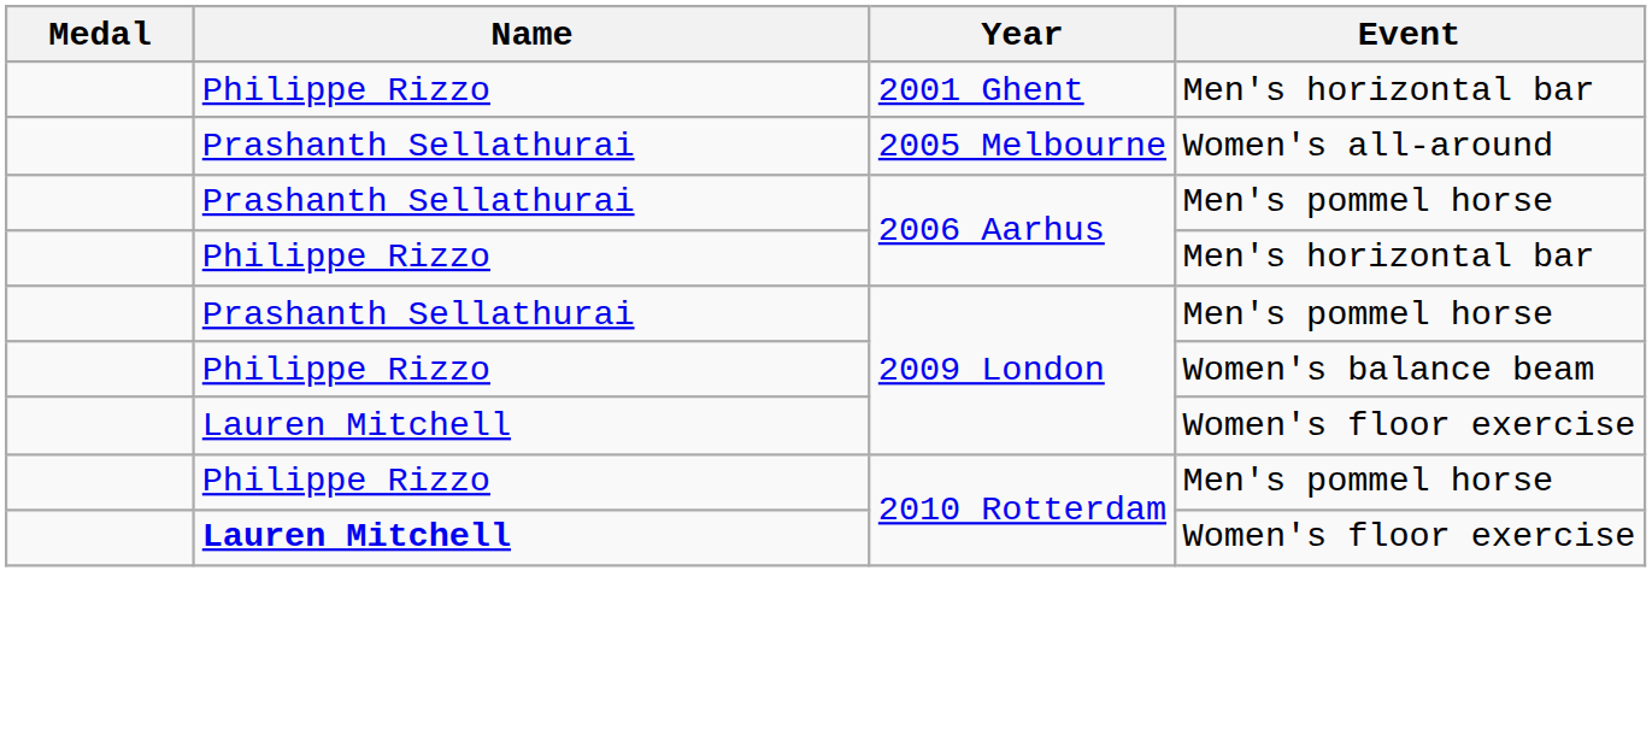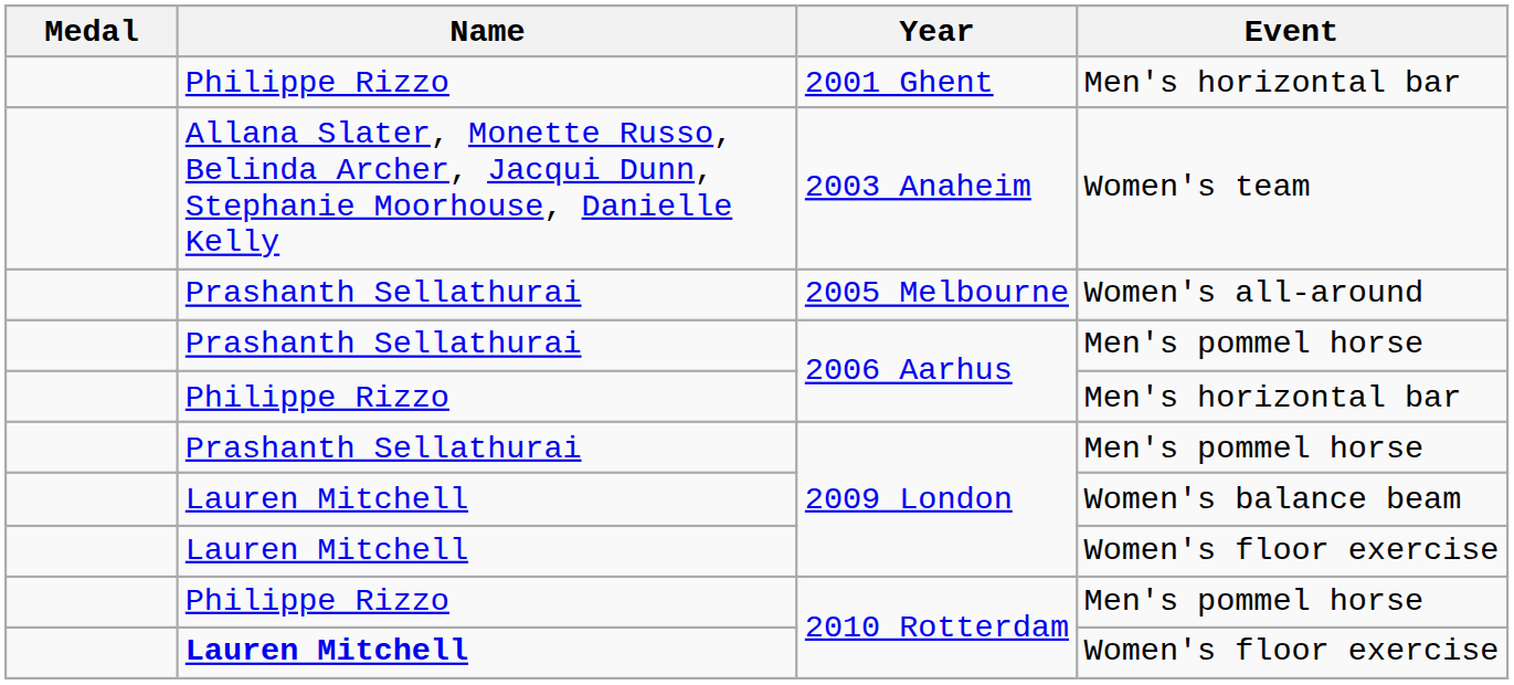+ row: Allana Slater, Monette Russo, Belinda Archer, Jacqui Dunn, Stephanie Moorhouse, Danielle Kelly | 2003 Anaheim | Women's team
2009 London / Women's balance beam | Name: Philippe Rizzo -> Lauren Mitchell
